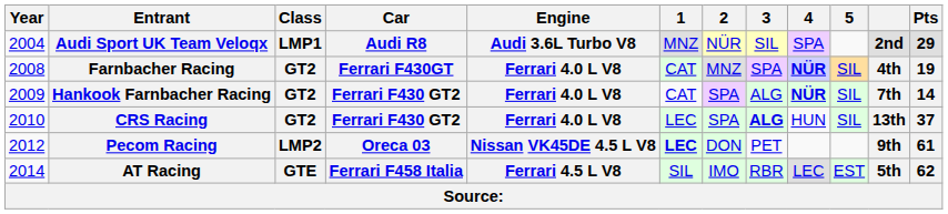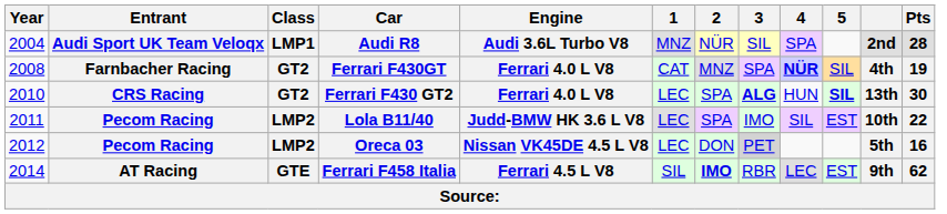2004 | Pts: 29 -> 28
- row: 2009 | Hankook Farnbacher Racing | GT2 | Ferrari F430 GT2 | Ferrari 4.0 L V8 | CAT | SPA | ALG | NÜR | SIL | 7th | 14
2010 | 5: normal -> bold
2010 | Pts: 37 -> 30
+ row: 2011 | Pecom Racing | LMP2 | Lola B11/40 | Judd-BMW HK 3.6 L V8 | LEC | SPA | IMO | SIL | EST | 10th | 22
2012 | 1: bold -> normal
2012 | 3: no background -> lightgrey background
2012 | column 11: 9th -> 5th
2012 | Pts: 61 -> 16
2014 | 2: normal -> bold
2014 | column 11: 5th -> 9th
